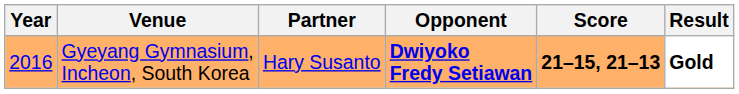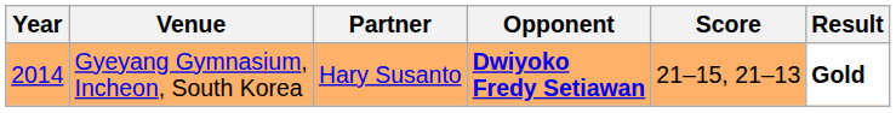Gyeyang Gymnasium, Incheon, South Korea | Year: 2016 -> 2014
Gyeyang Gymnasium, Incheon, South Korea | Score: bold -> normal
